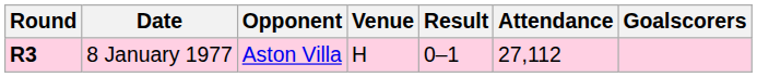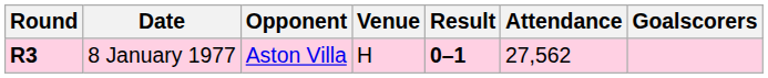8 January 1977 | Result: normal -> bold
8 January 1977 | Attendance: 27,112 -> 27,562
